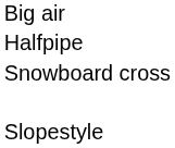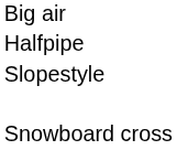rows swapped: Slopestyle <-> Snowboard cross
